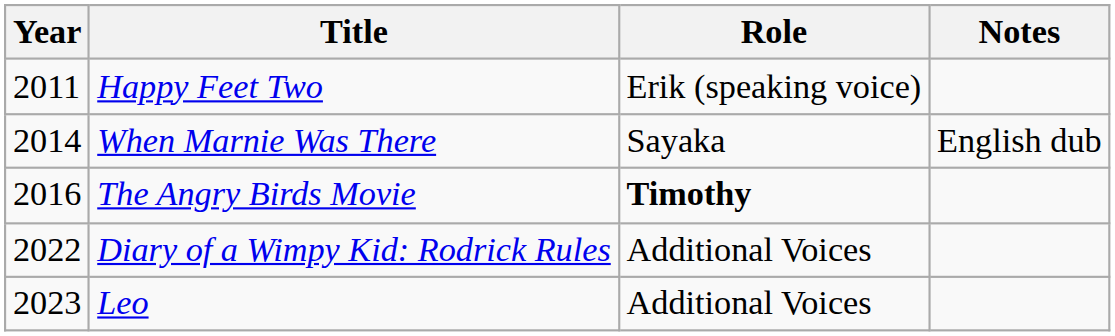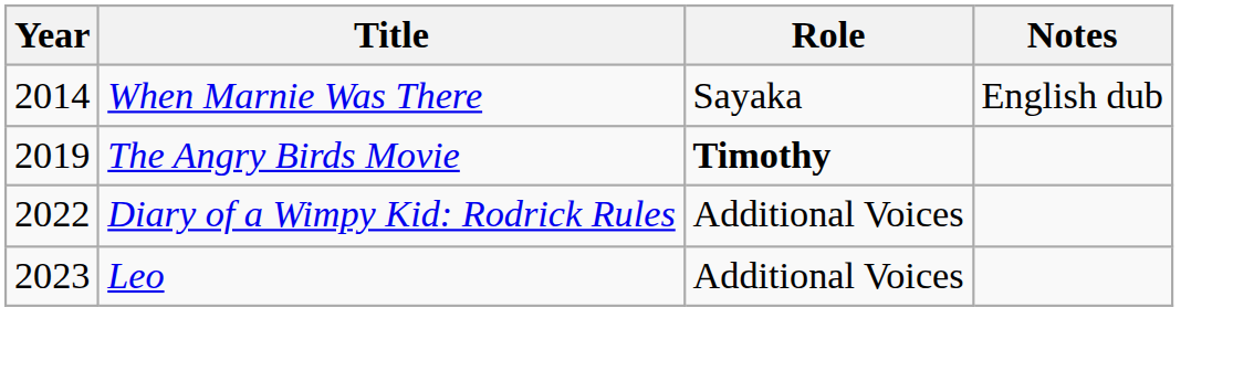- row: 2011 | Happy Feet Two | Erik (speaking voice)
The Angry Birds Movie | Year: 2016 -> 2019
